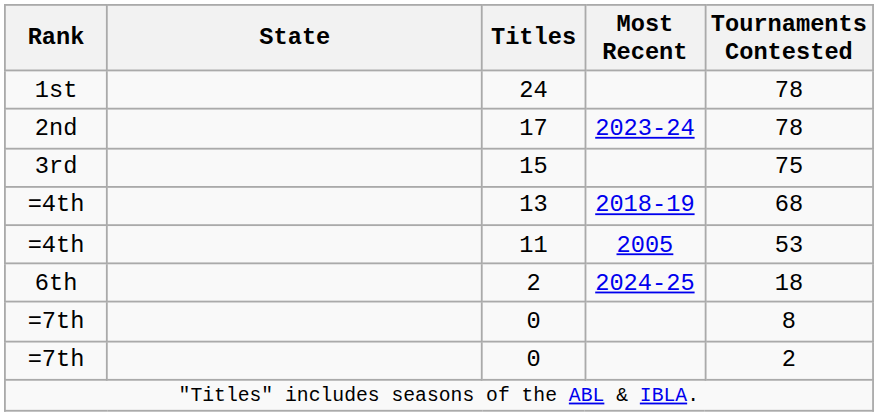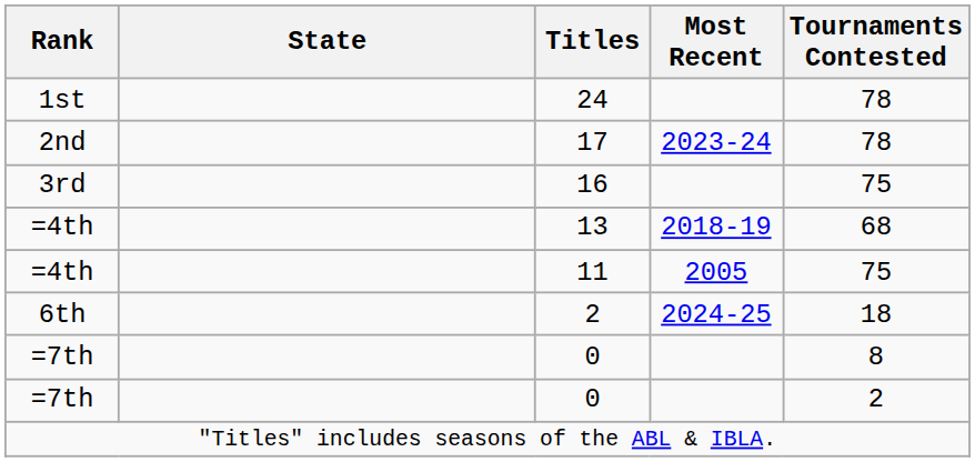3rd | Titles: 15 -> 16
=4th / 2005 | Tournaments Contested: 53 -> 75
